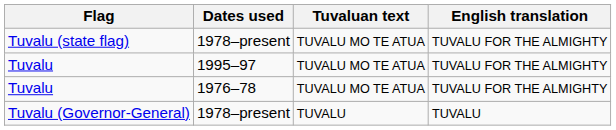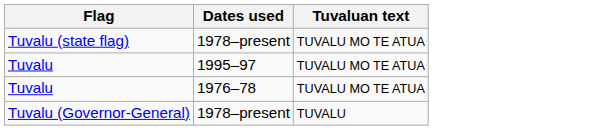- column: English translation | TUVALU FOR THE ALMIGHTY | TUVALU FOR THE ALMIGHTY | TUVALU FOR THE ALMIGHTY | TUVALU
